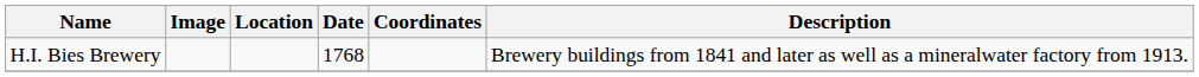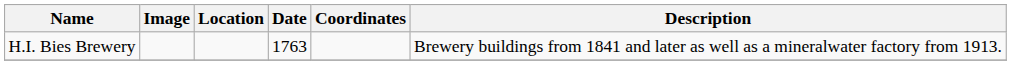H.I. Bies Brewery | Date: 1768 -> 1763
